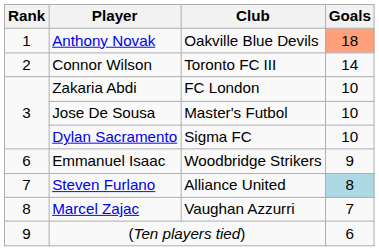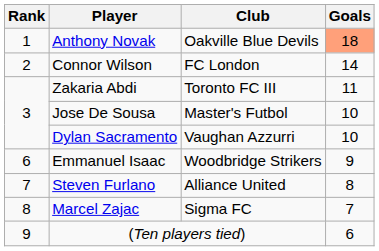Connor Wilson | Club: Toronto FC III -> FC London
Zakaria Abdi | Club: FC London -> Toronto FC III
Zakaria Abdi | Goals: 10 -> 11
Dylan Sacramento | Club: Sigma FC -> Vaughan Azzurri
Steven Furlano | Goals: lightblue background -> no background
Marcel Zajac | Club: Vaughan Azzurri -> Sigma FC
